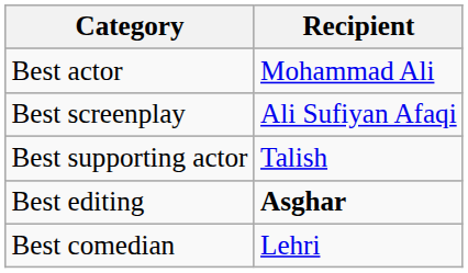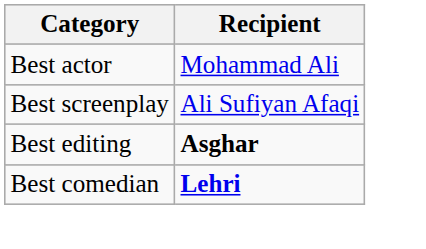- row: Best supporting actor | Talish
Best comedian | Recipient: normal -> bold
